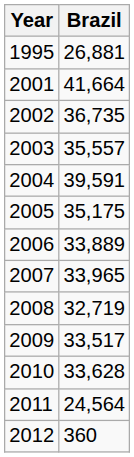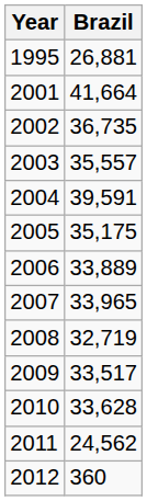2011 | column 2: 24,564 -> 24,562
